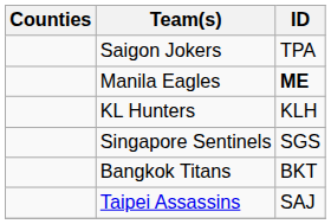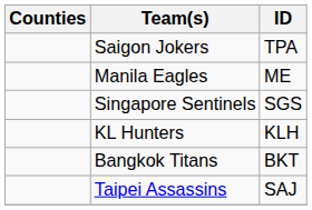Manila Eagles | ID: bold -> normal
rows swapped: KL Hunters <-> Singapore Sentinels
